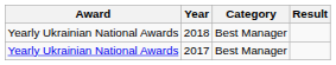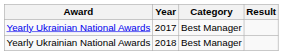rows swapped: 2017 <-> 2018
